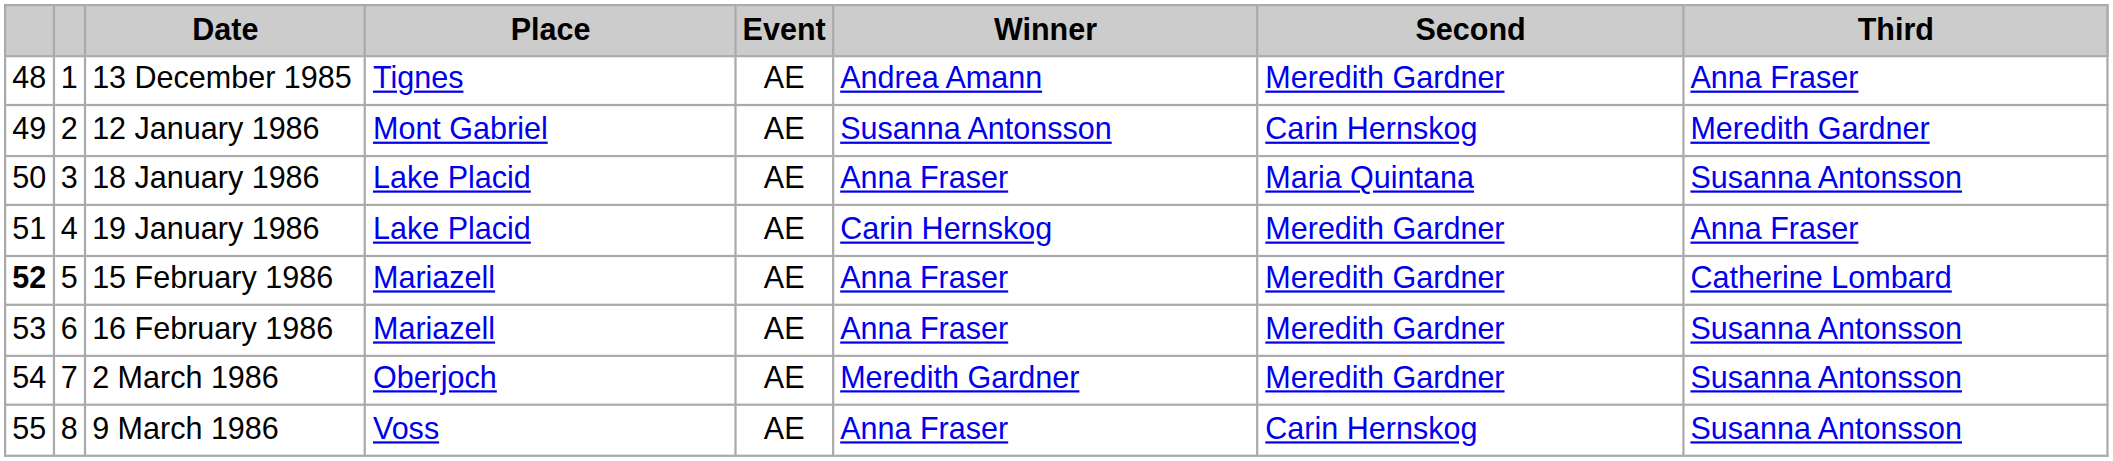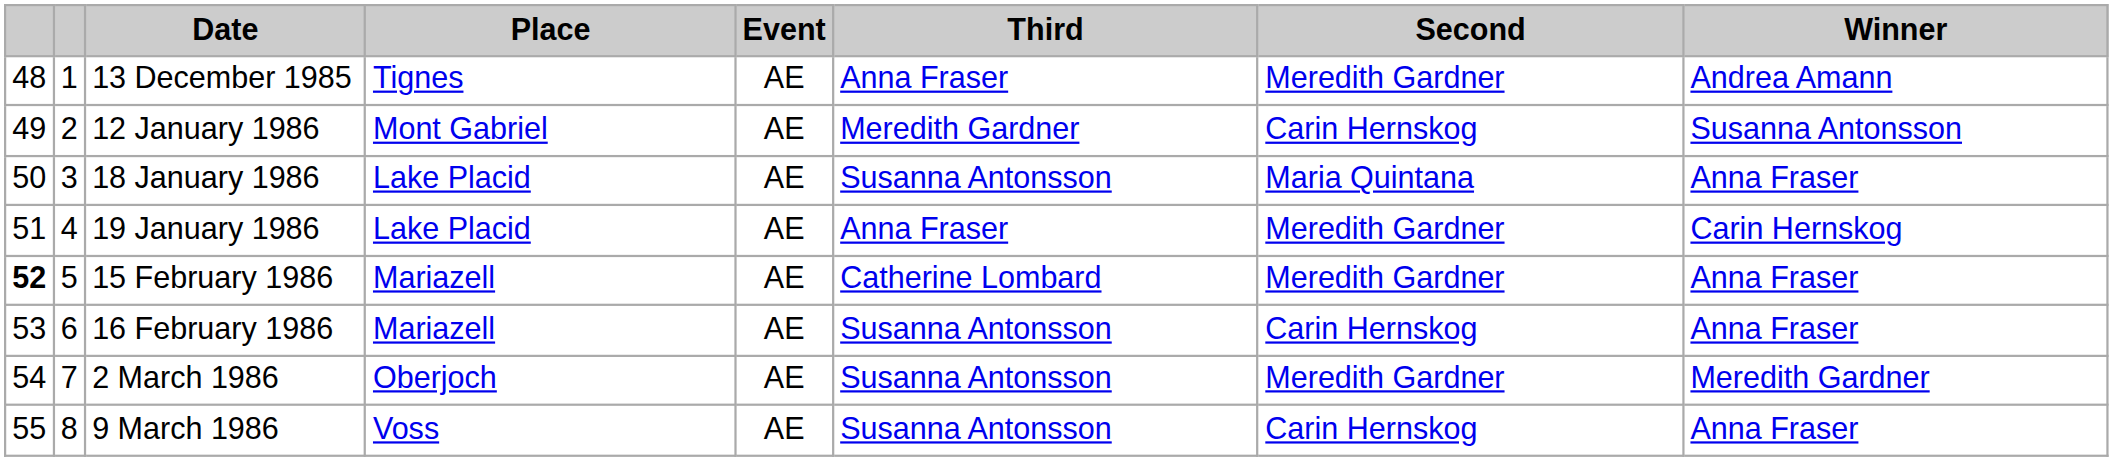columns swapped: Winner <-> Third
16 February 1986 | Second: Meredith Gardner -> Carin Hernskog
